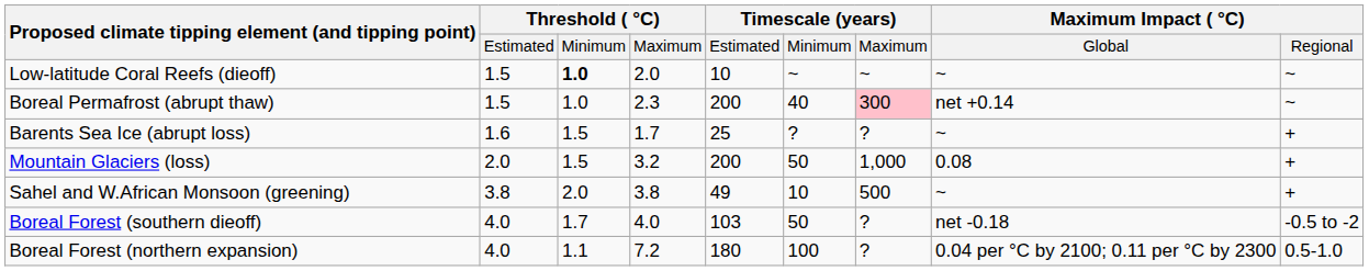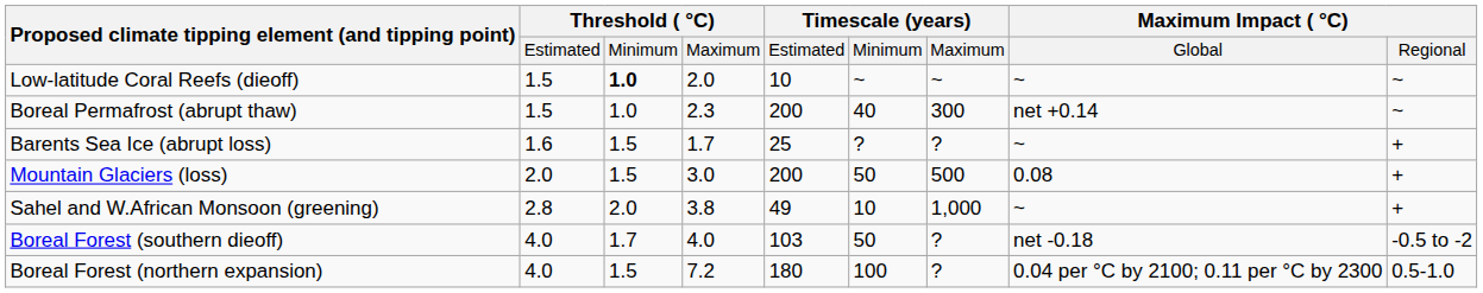Boreal Permafrost (abrupt thaw) | Timescale (years) / Maximum: pink background -> no background
Mountain Glaciers (loss) | Threshold ( °C) / Maximum: 3.2 -> 3.0
Mountain Glaciers (loss) | Timescale (years) / Maximum: 1,000 -> 500
Sahel and W.African Monsoon (greening) | Threshold ( °C) / Estimated: 3.8 -> 2.8
Sahel and W.African Monsoon (greening) | Timescale (years) / Maximum: 500 -> 1,000
Boreal Forest (northern expansion) | Threshold ( °C) / Minimum: 1.1 -> 1.5
